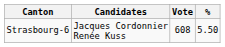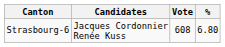Strasbourg-6 | %: 5.50 -> 6.80
